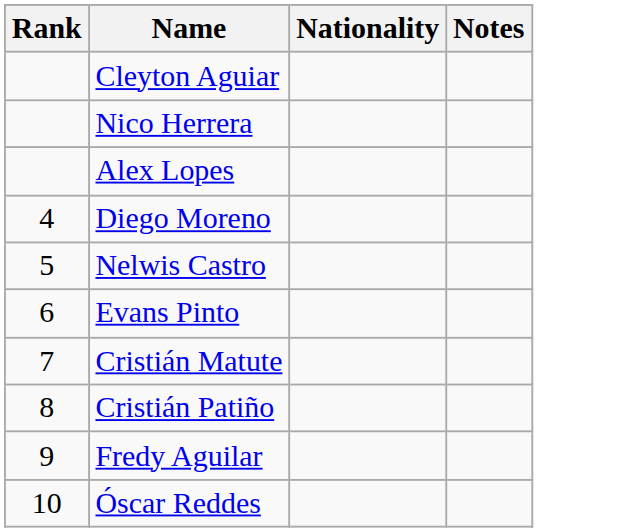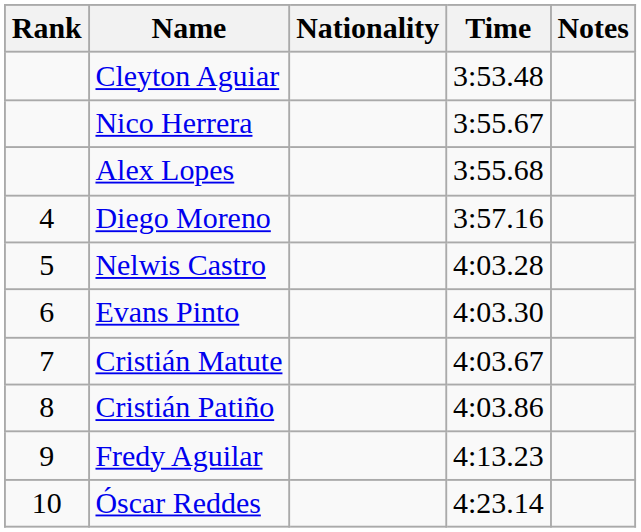+ column: Time | 3:53.48 | 3:55.67 | 3:55.68 | 3:57.16 | 4:03.28 | 4:03.30 | 4:03.67 | 4:03.86 | 4:13.23 | 4:23.14
